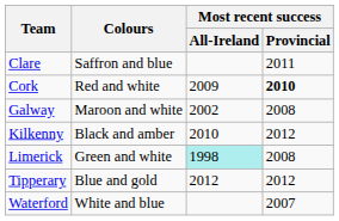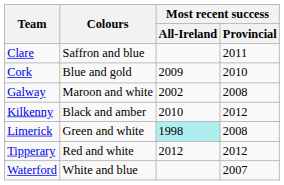Cork | Colours: Red and white -> Blue and gold
Cork | Most recent success / Provincial: bold -> normal
Tipperary | Colours: Blue and gold -> Red and white
